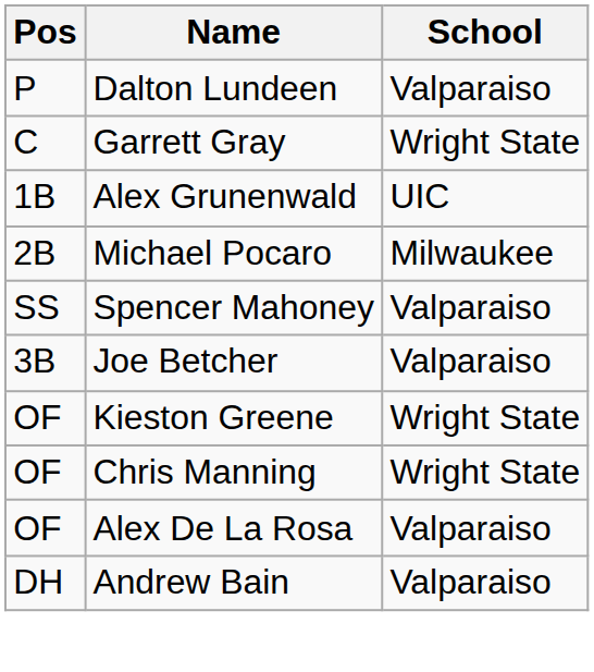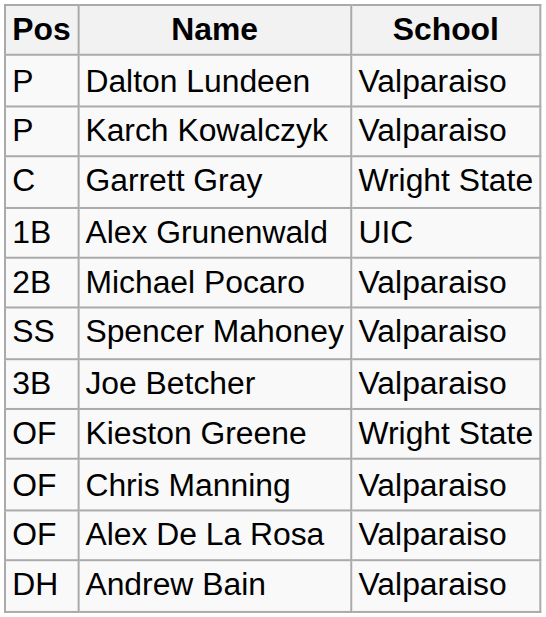+ row: P | Karch Kowalczyk | Valparaiso
Michael Pocaro | School: Milwaukee -> Valparaiso
Chris Manning | School: Wright State -> Valparaiso
